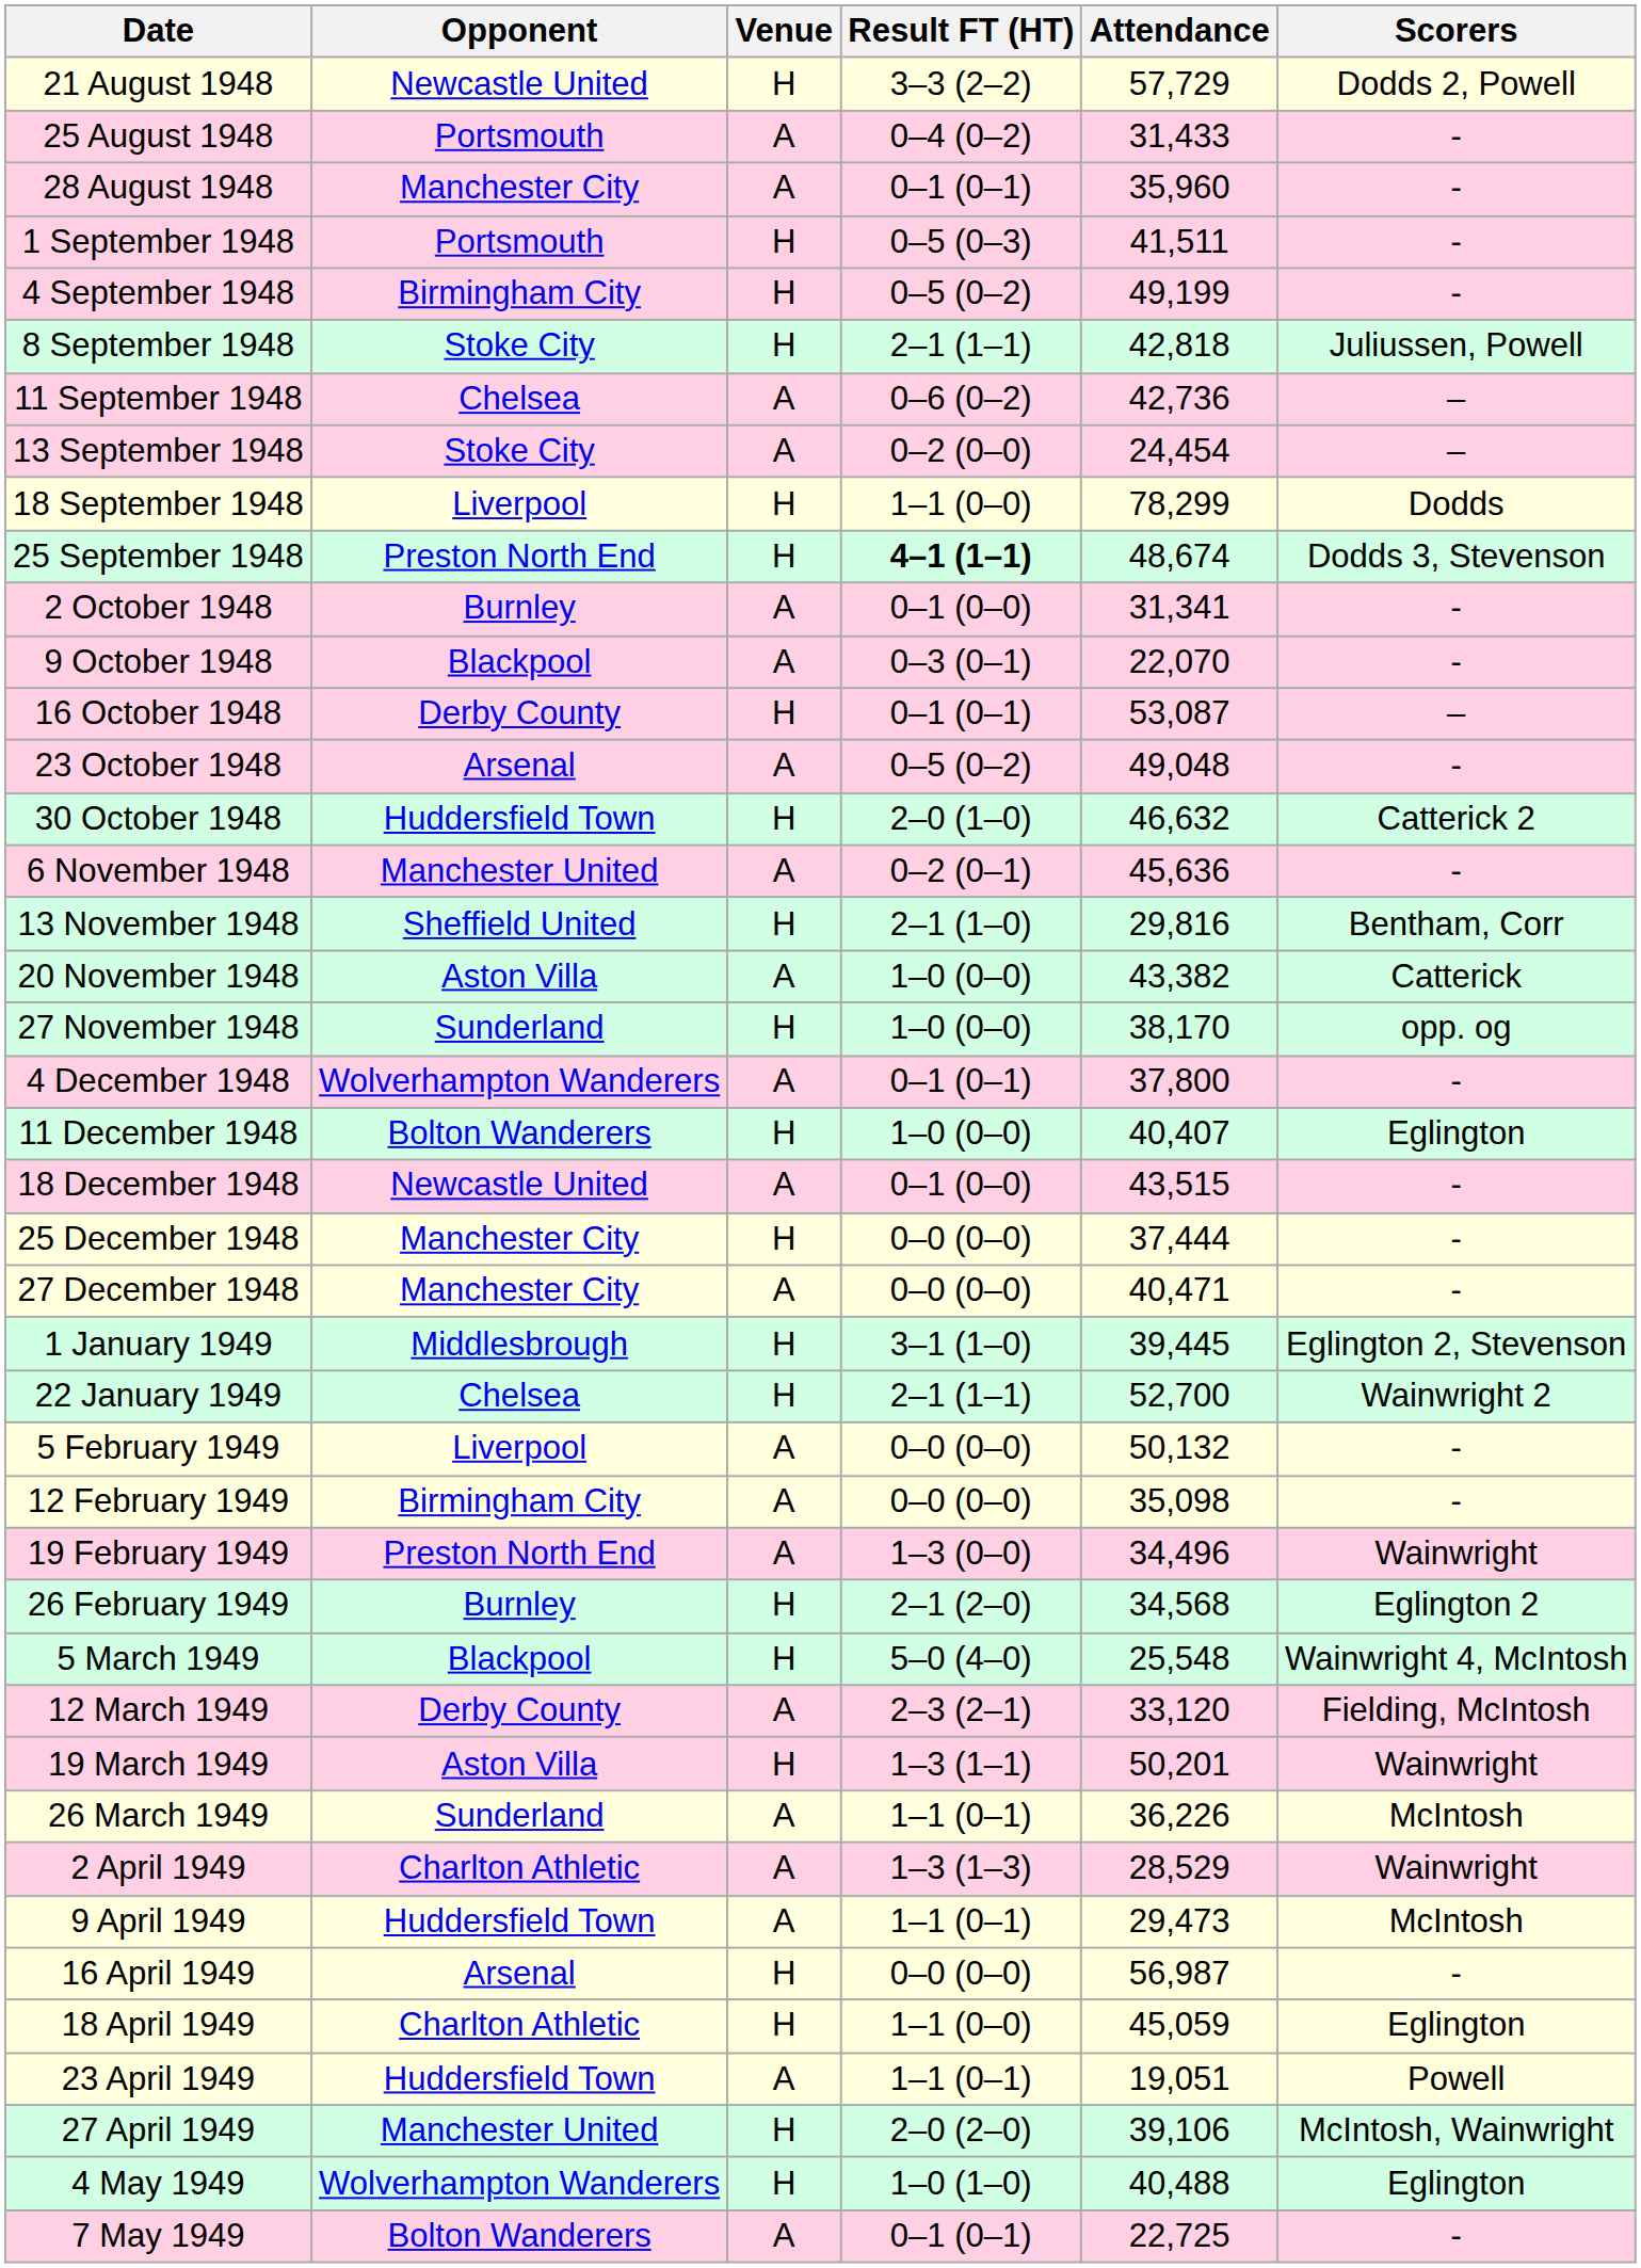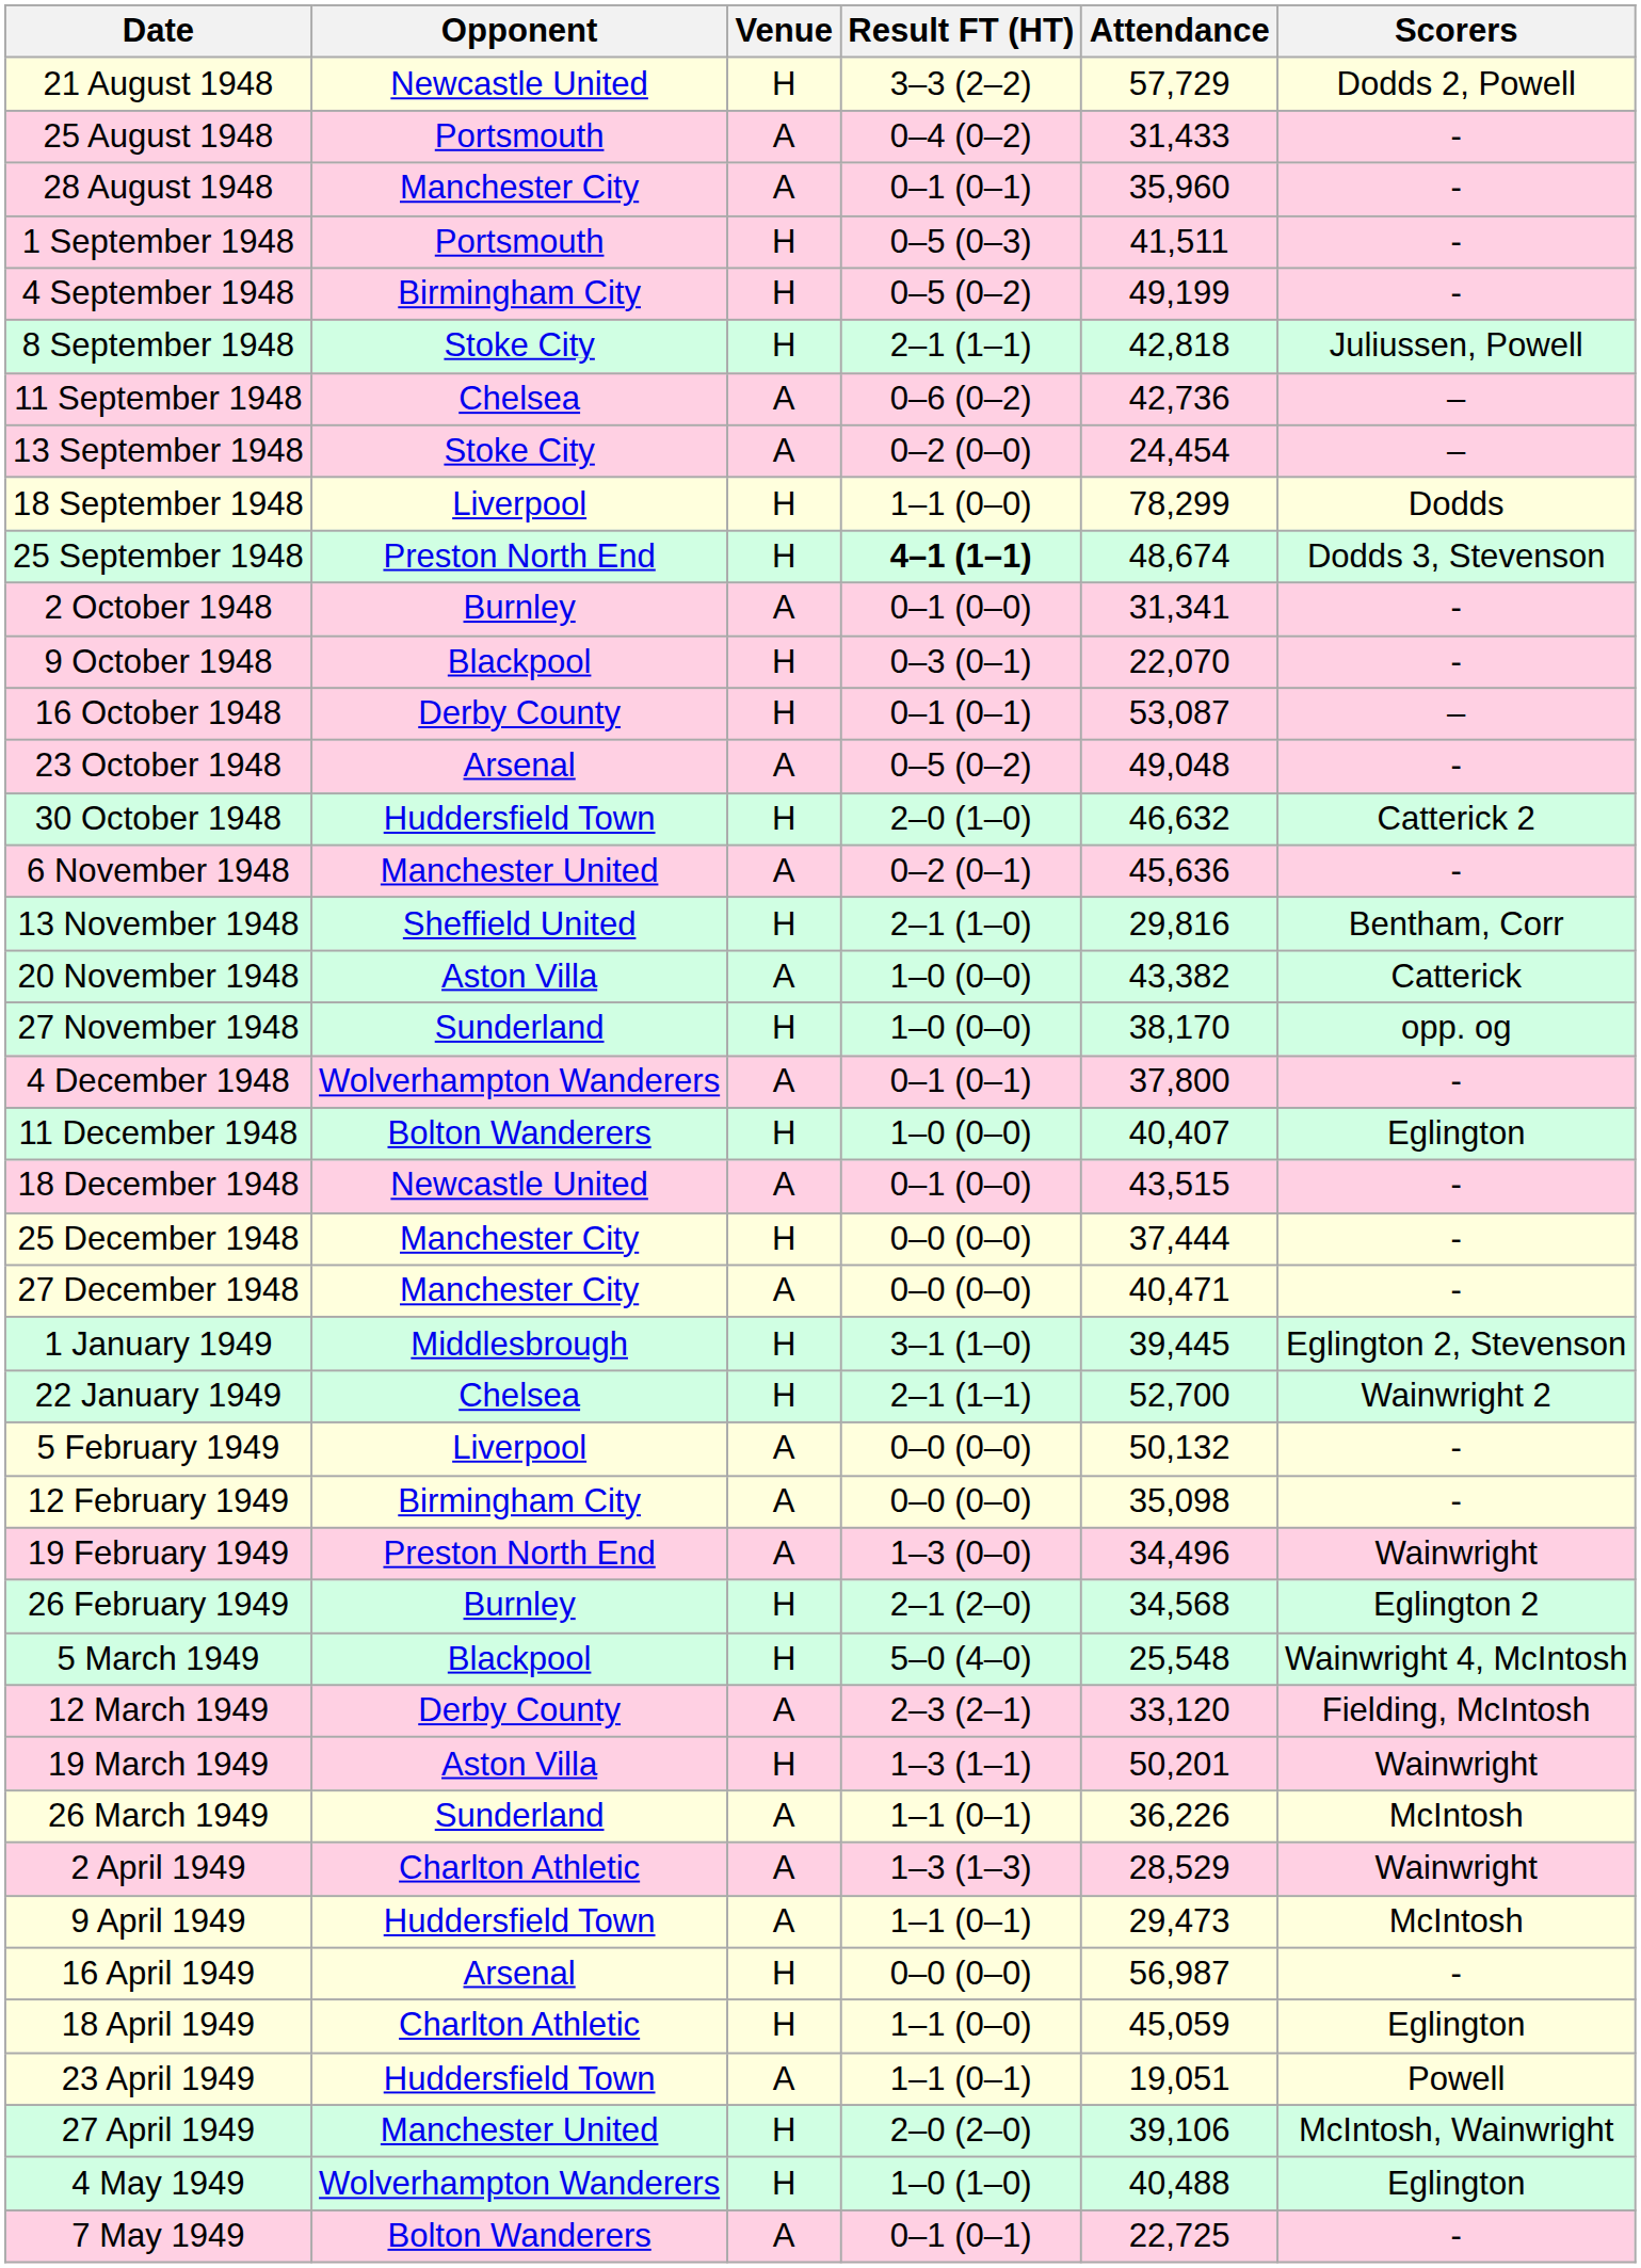9 October 1948 | Venue: A -> H
